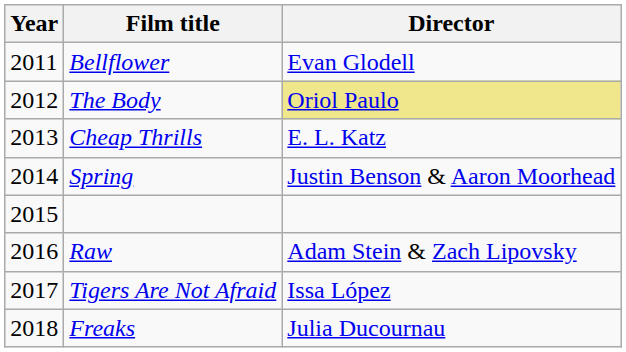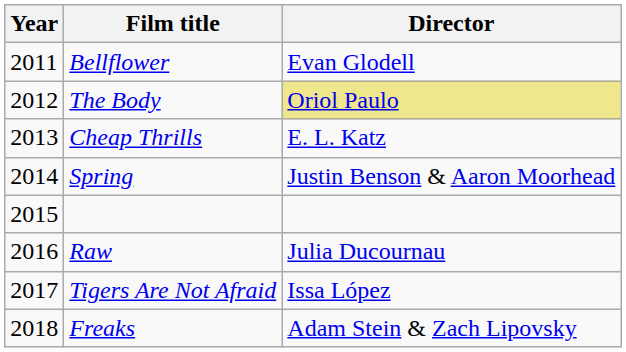Raw | Director: Adam Stein & Zach Lipovsky -> Julia Ducournau
Freaks | Director: Julia Ducournau -> Adam Stein & Zach Lipovsky
